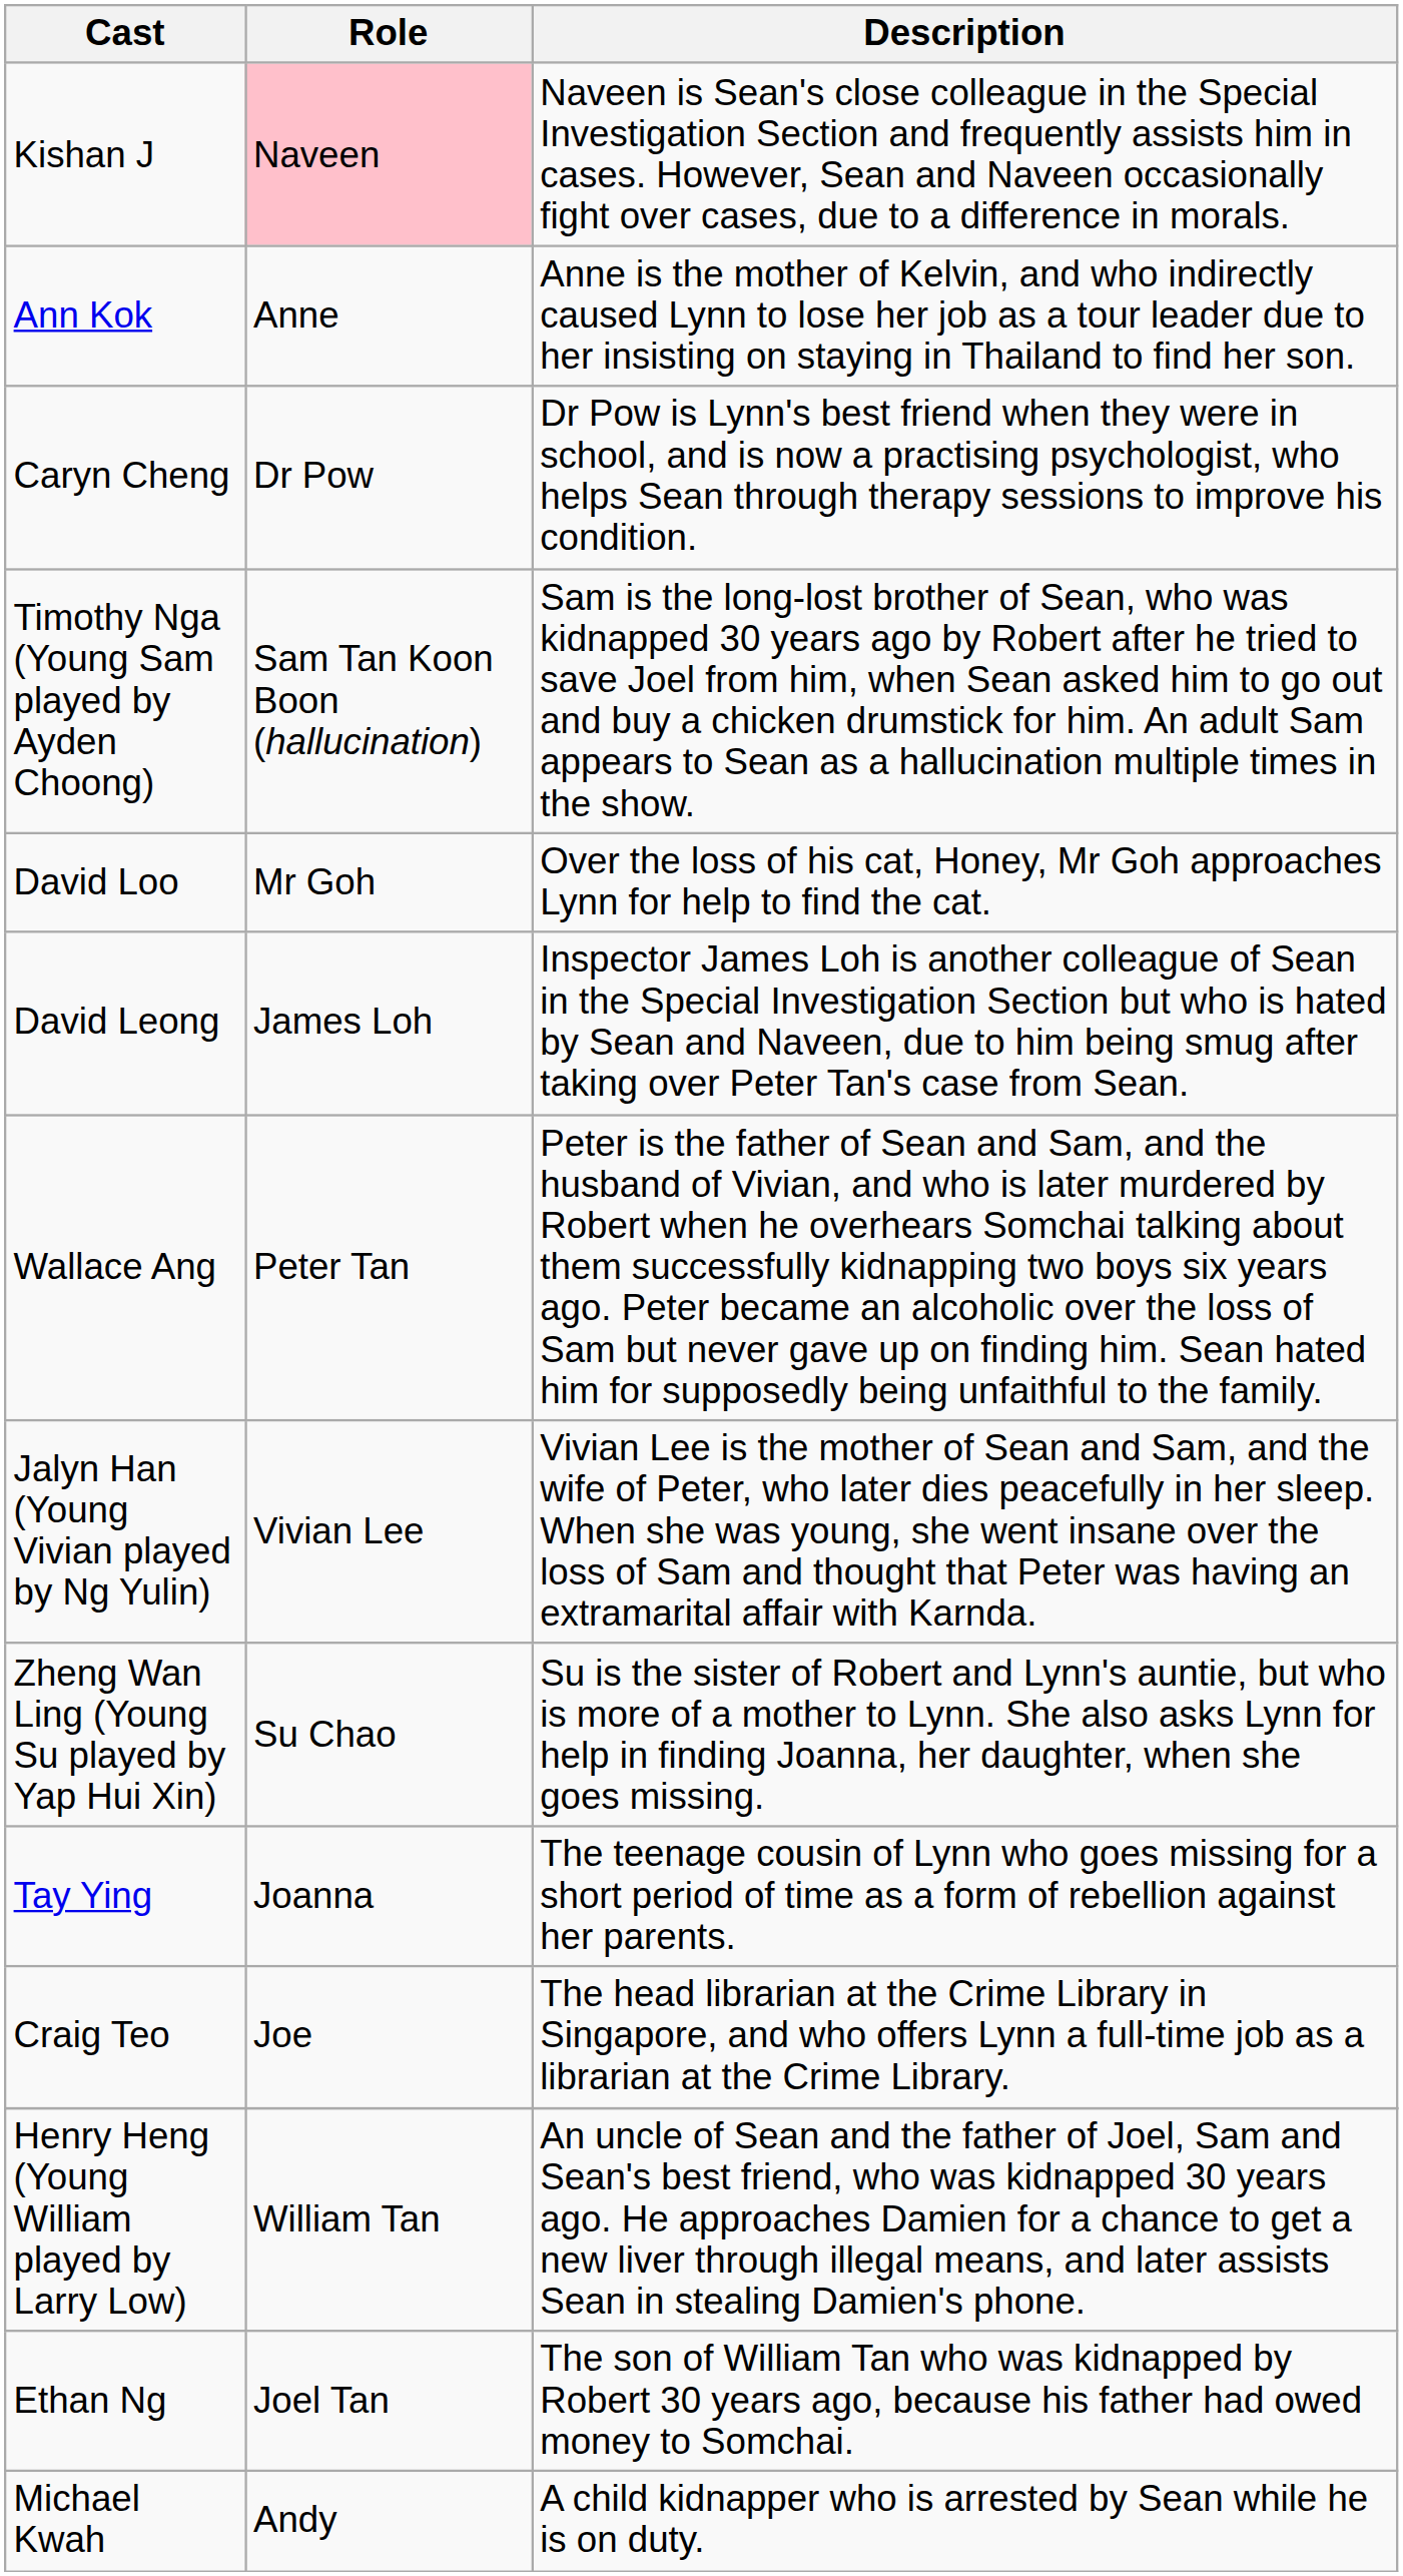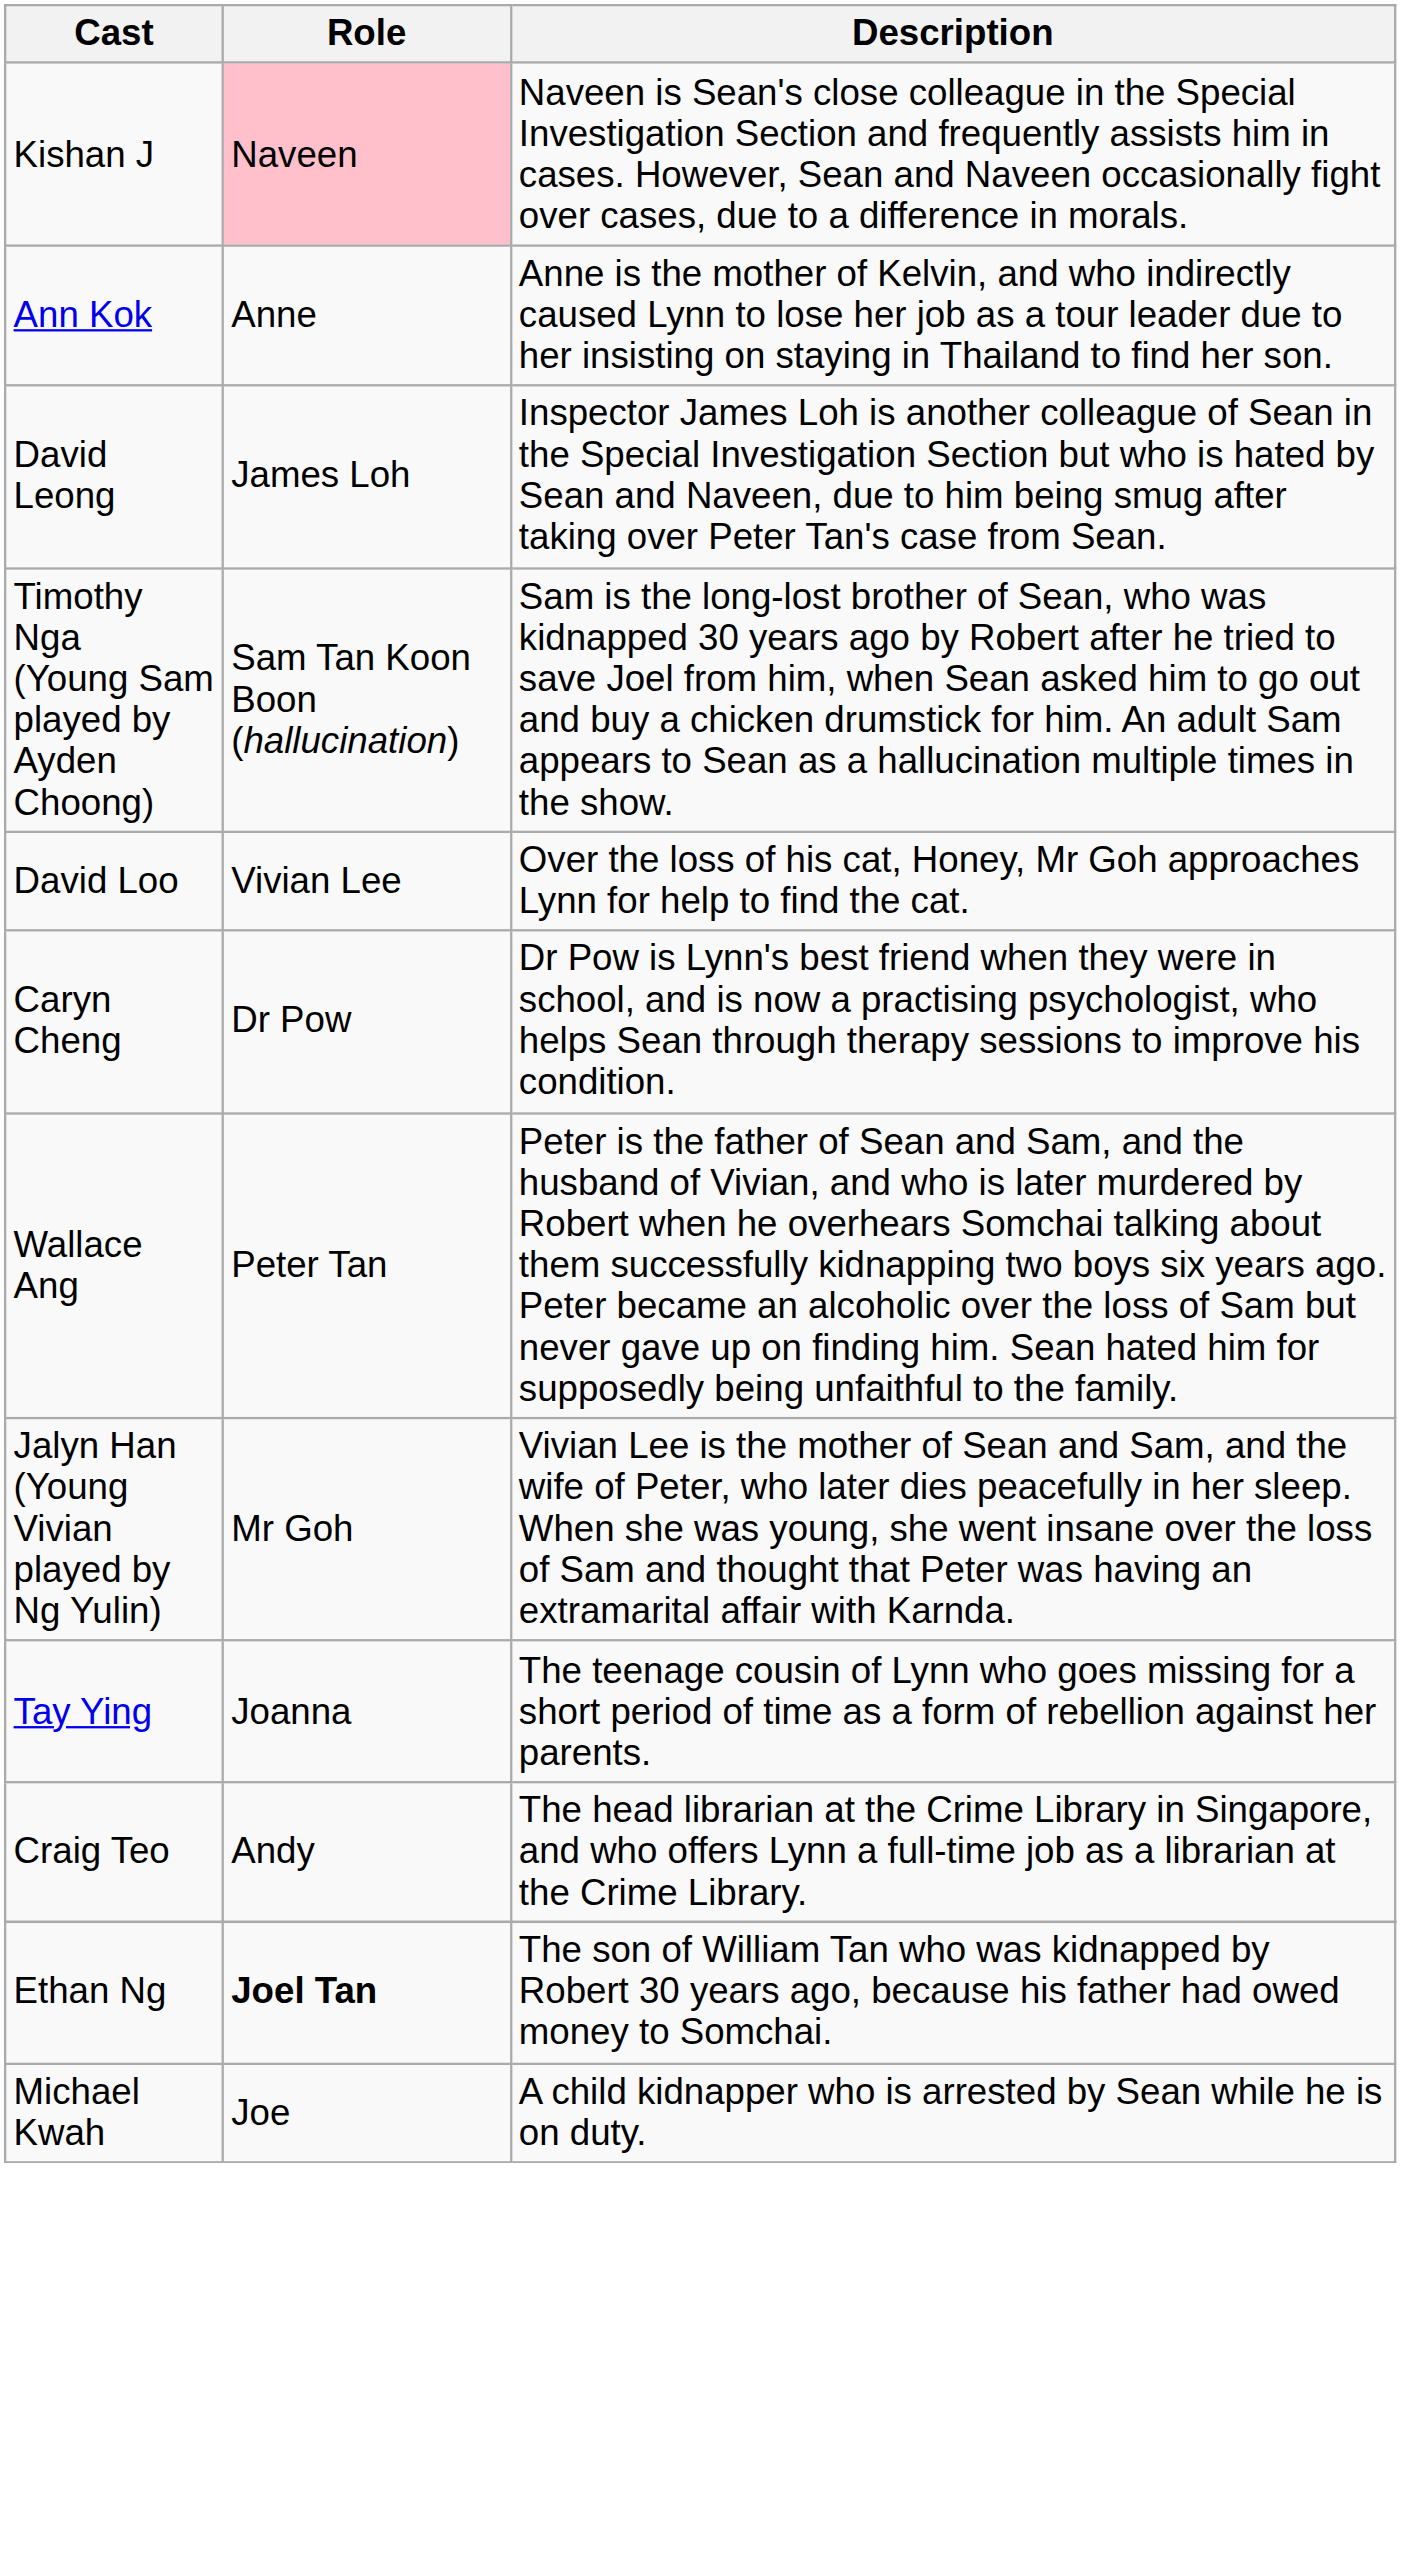rows swapped: David Leong <-> Caryn Cheng
David Loo | Role: Mr Goh -> Vivian Lee
Jalyn Han (Young Vivian played by Ng Yulin) | Role: Vivian Lee -> Mr Goh
- row: Zheng Wan Ling (Young Su played by Yap Hui Xin) | Su Chao | Su is the sister of Robert and Lynn's auntie, but who is more of a mother to Lynn. She also asks Lynn for help in finding Joanna, her daughter, when she goes missing.
Craig Teo | Role: Joe -> Andy
- row: Henry Heng (Young William played by Larry Low) | William Tan | An uncle of Sean and the father of Joel, Sam and Sean's best friend, who was kidnapped 30 years ago. He approaches Damien for a chance to get a new liver through illegal means, and later assists Sean in stealing Damien's phone.
Ethan Ng | Role: normal -> bold
Michael Kwah | Role: Andy -> Joe
